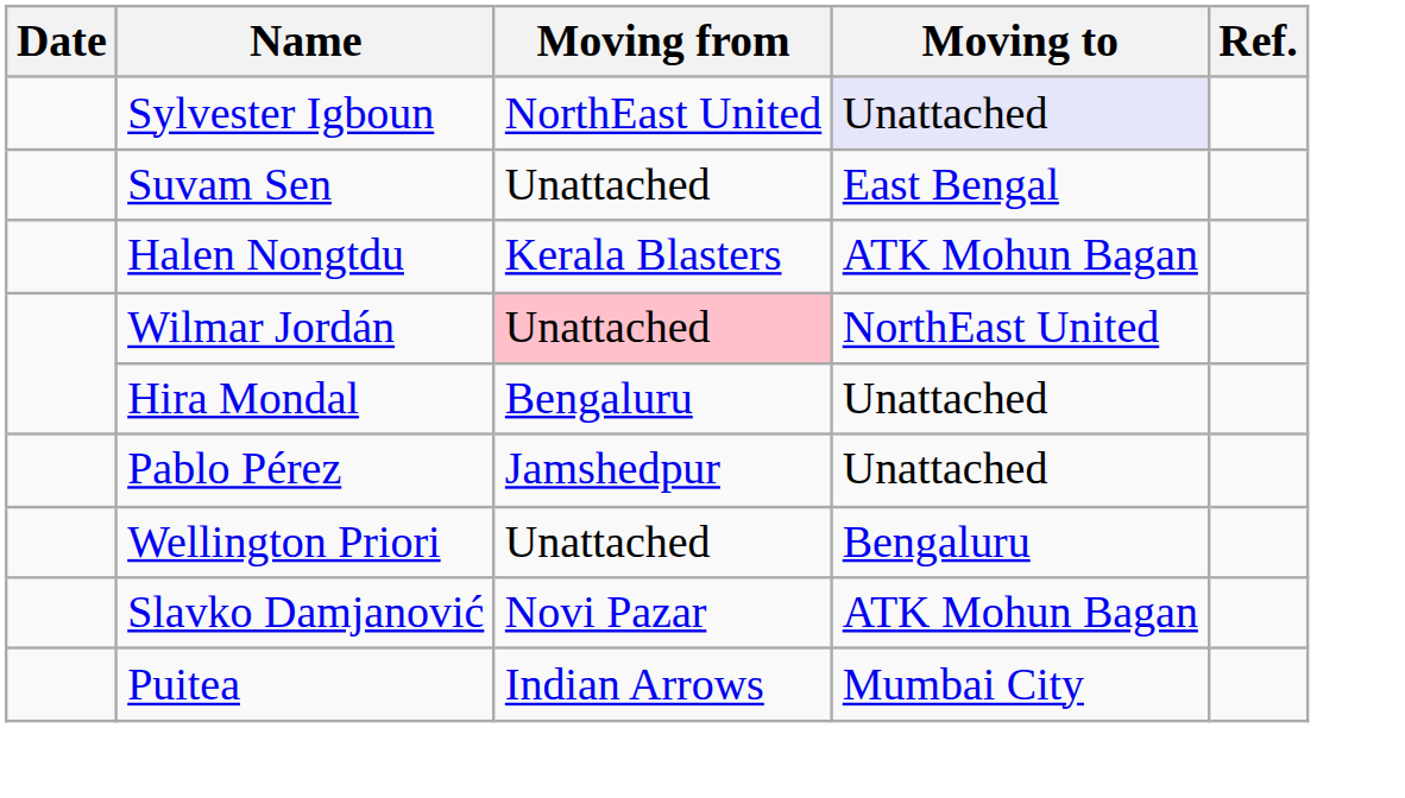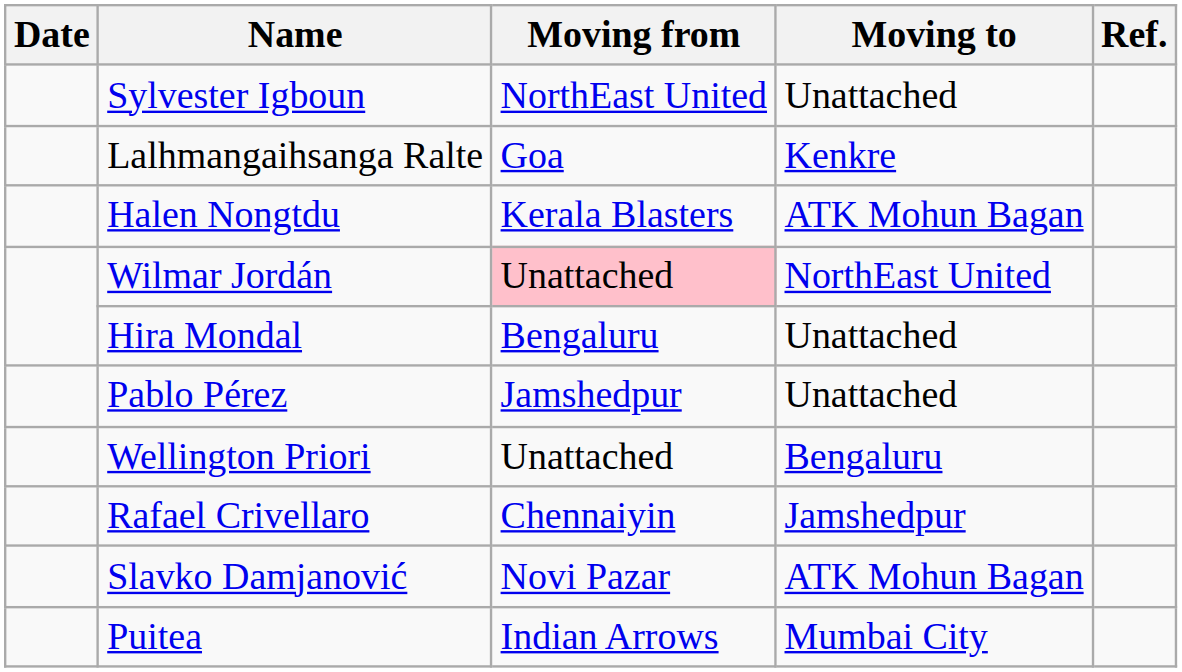Sylvester Igboun | Moving to: lavender background -> no background
- row: Suvam Sen | Unattached | East Bengal
+ row: Lalhmangaihsanga Ralte | Goa | Kenkre
+ row: Rafael Crivellaro | Chennaiyin | Jamshedpur
